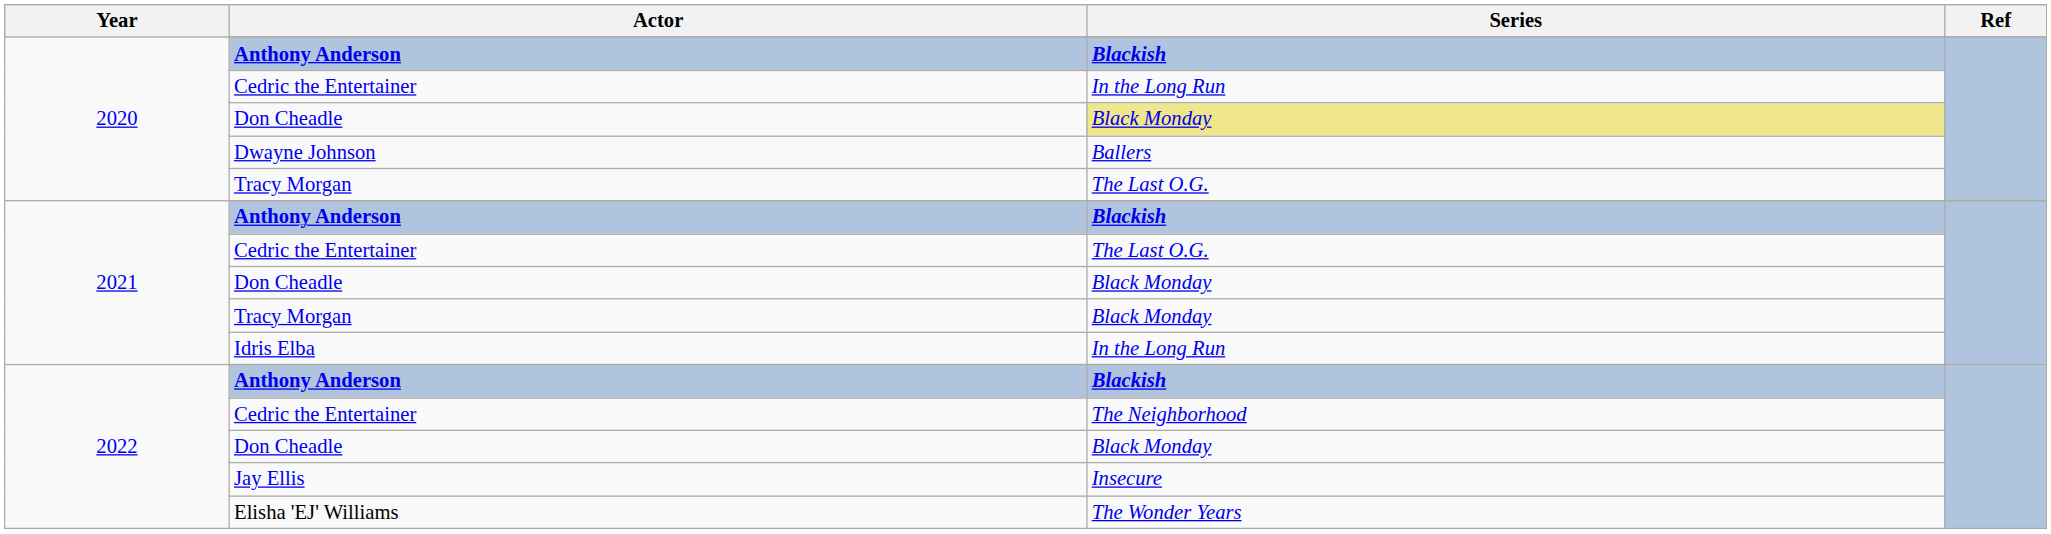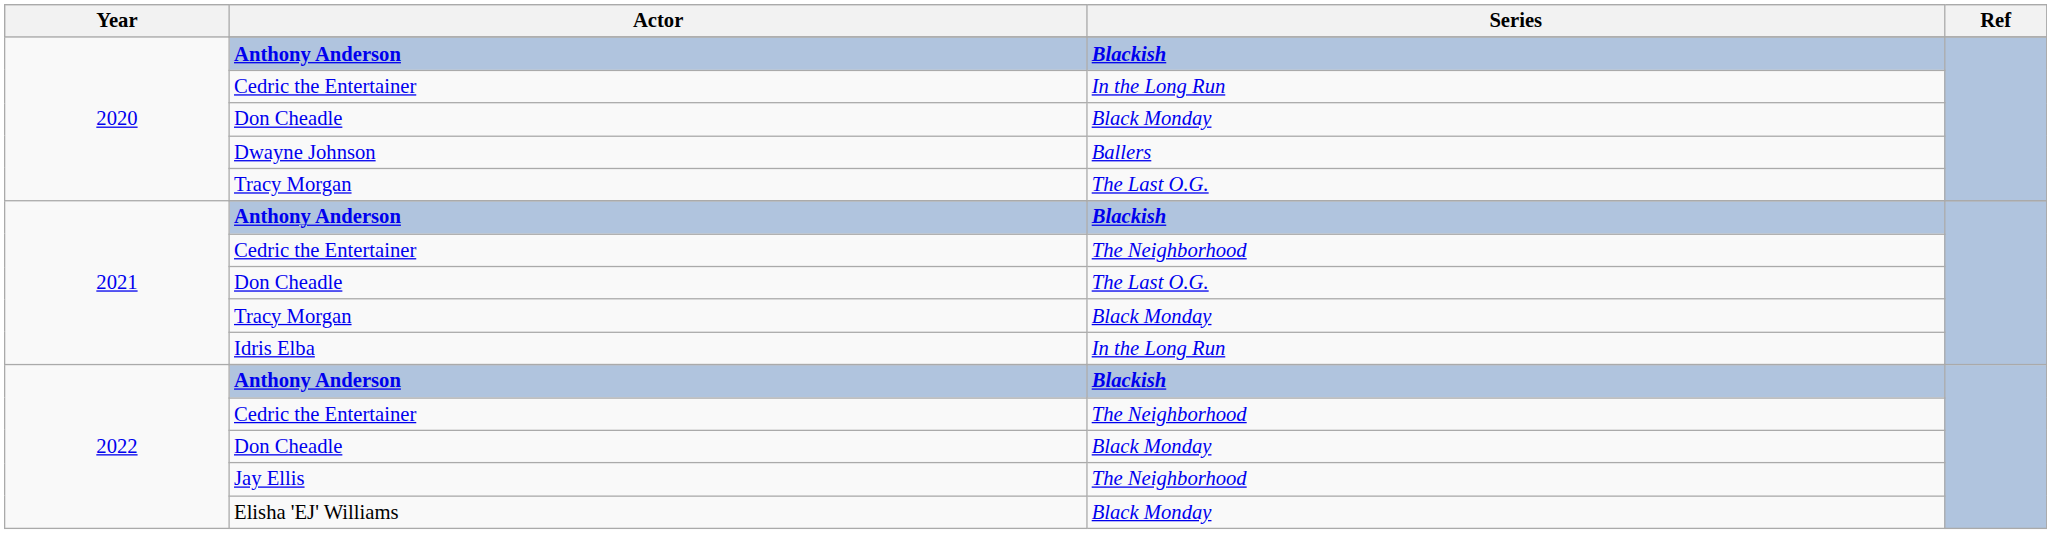2020 / Don Cheadle | Series: khaki background -> no background
2021 / Cedric the Entertainer | Series: The Last O.G. -> The Neighborhood
2021 / Don Cheadle | Series: Black Monday -> The Last O.G.
Jay Ellis | Series: Insecure -> The Neighborhood
Elisha 'EJ' Williams | Series: The Wonder Years -> Black Monday
